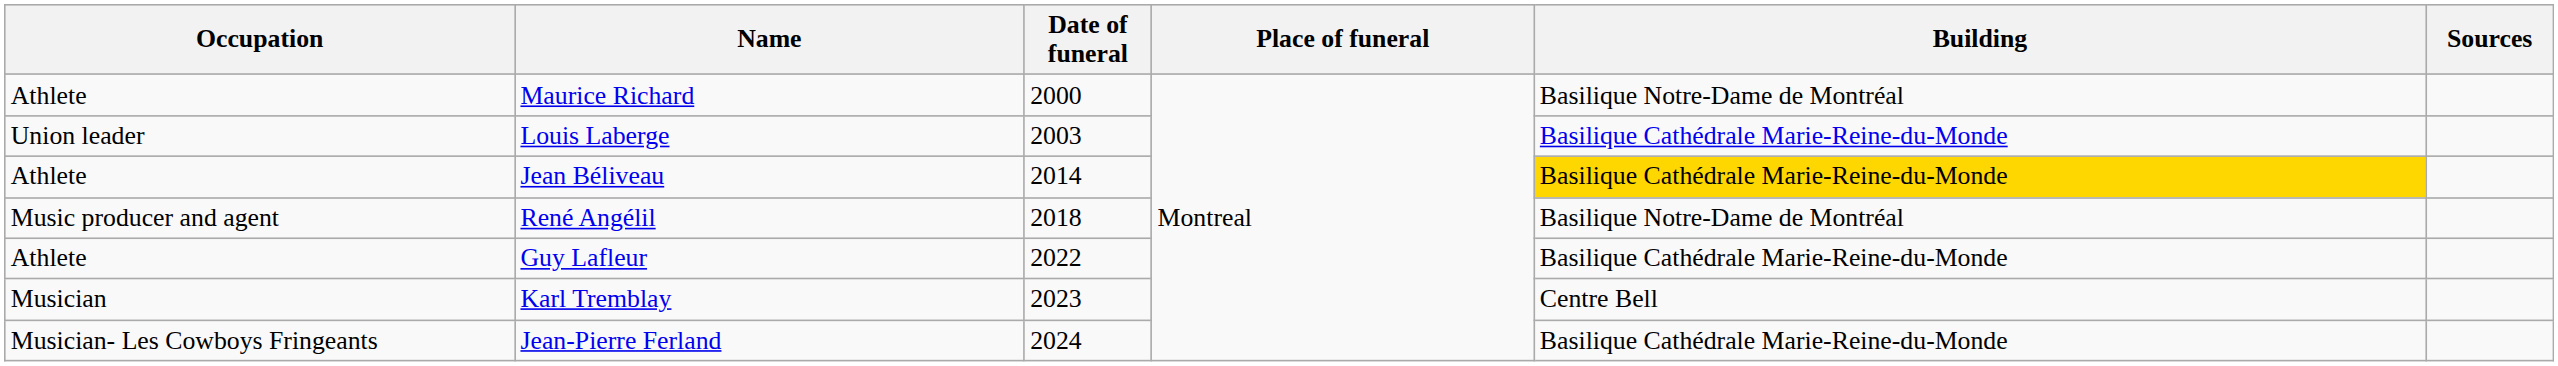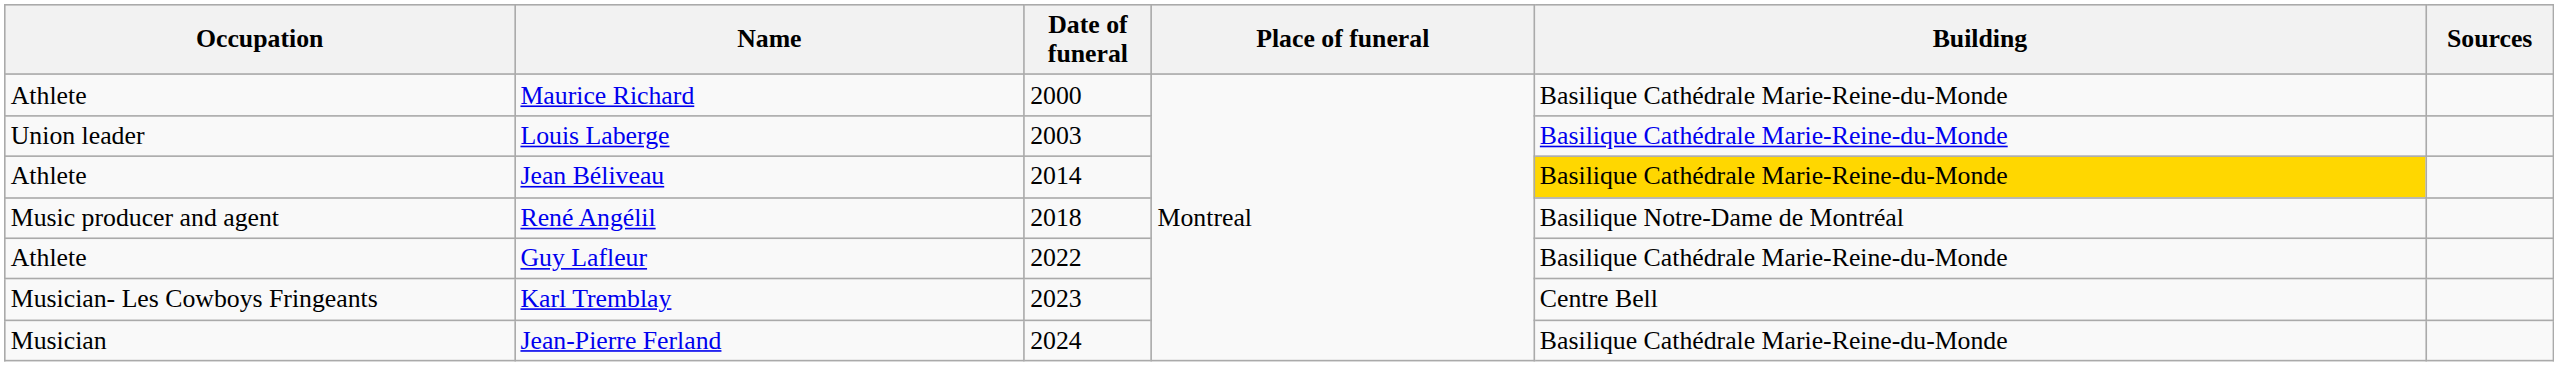Maurice Richard | Building: Basilique Notre-Dame de Montréal -> Basilique Cathédrale Marie-Reine-du-Monde
Karl Tremblay | Occupation: Musician -> Musician- Les Cowboys Fringeants
Jean-Pierre Ferland | Occupation: Musician- Les Cowboys Fringeants -> Musician
